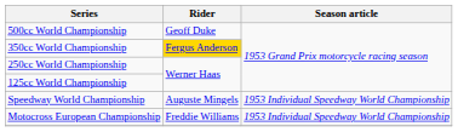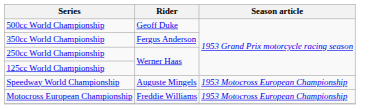350cc World Championship | Rider: gold background -> no background
Speedway World Championship | Season article: 1953 Individual Speedway World Championship -> 1953 Motocross European Championship
Motocross European Championship | Season article: 1953 Individual Speedway World Championship -> 1953 Motocross European Championship
